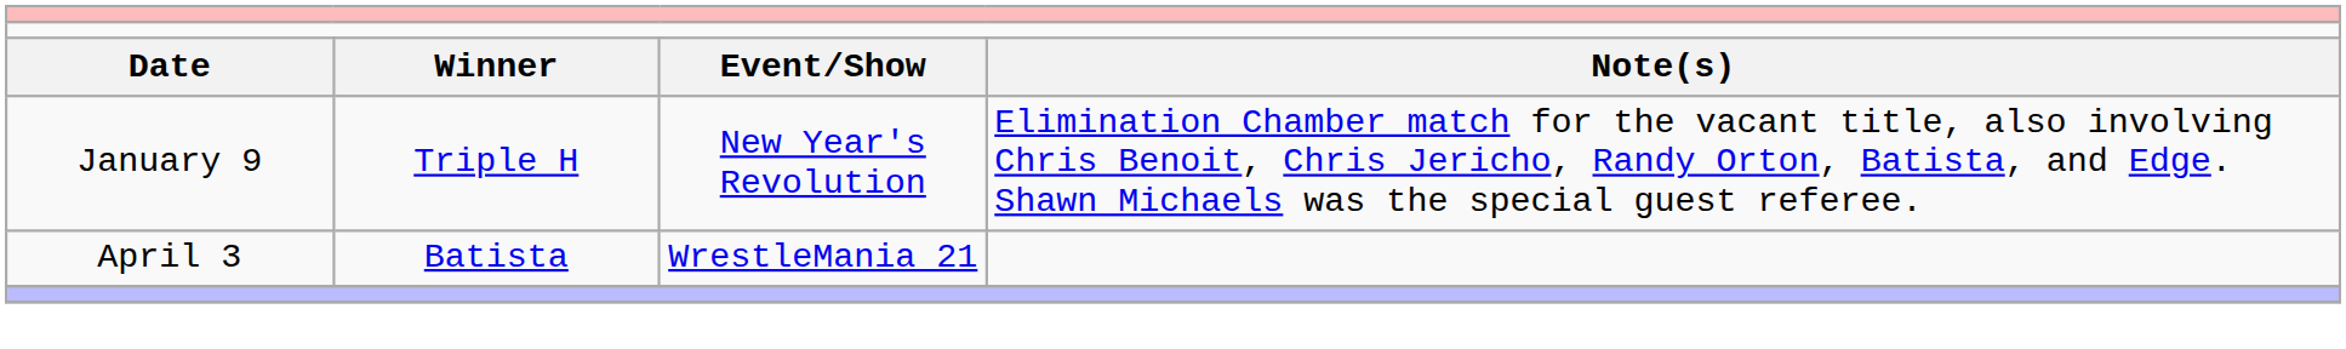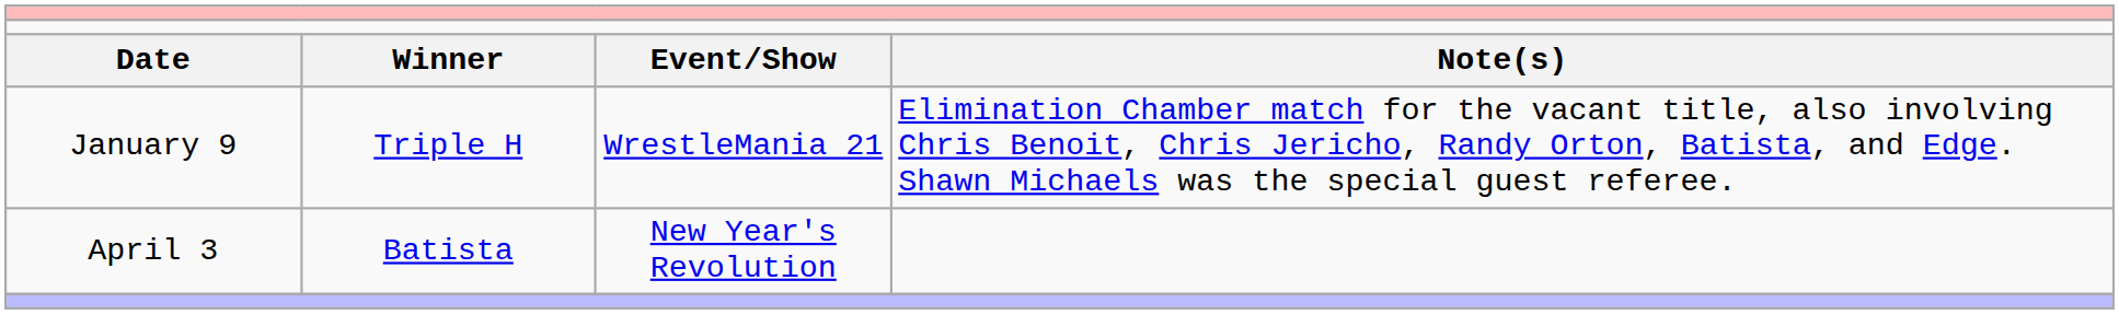January 9 | column 3: New Year's Revolution -> WrestleMania 21
April 3 | column 3: WrestleMania 21 -> New Year's Revolution
